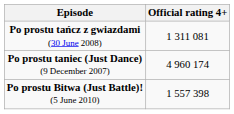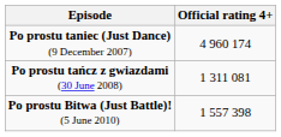rows swapped: Po prostu taniec (Just Dance) (9 December 2007) <-> Po prostu tańcz z gwiazdami (30 June 2008)
